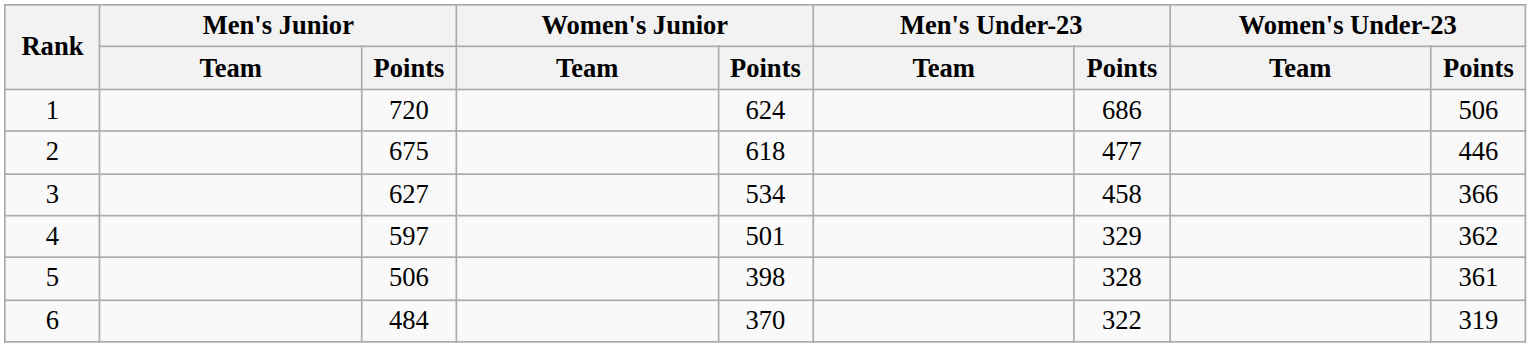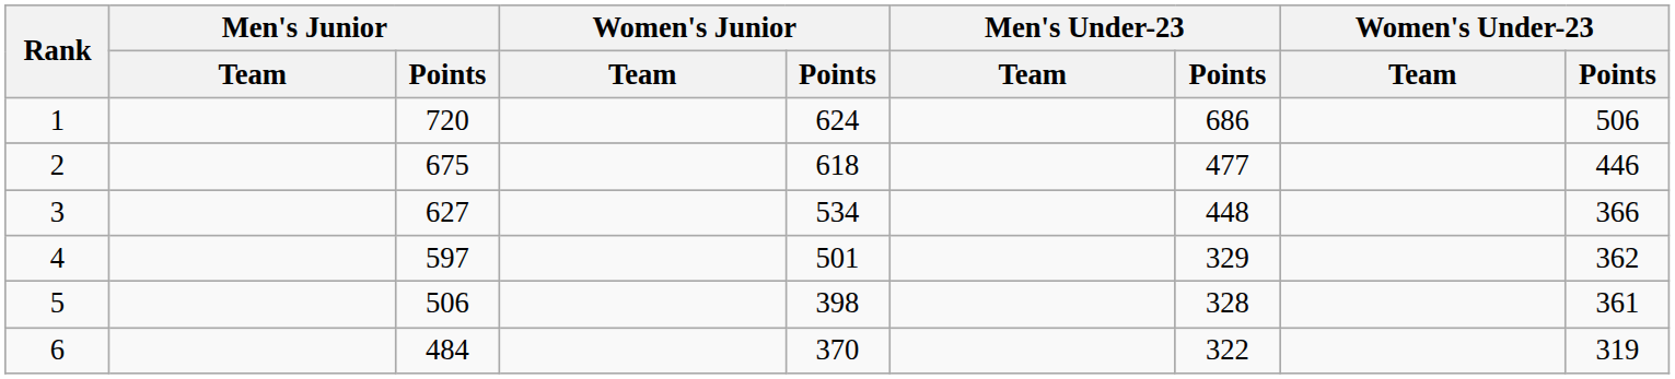3 | Men's Under-23 / Points: 458 -> 448
